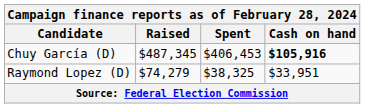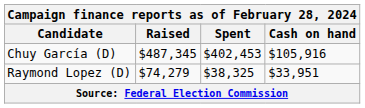Chuy García (D) | Spent: $406,453 -> $402,453
Chuy García (D) | Cash on hand: bold -> normal
